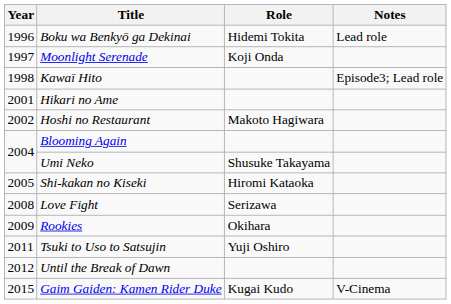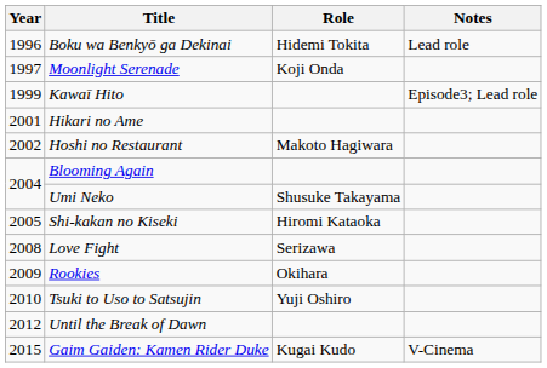Kawaī Hito | Year: 1998 -> 1999
Tsuki to Uso to Satsujin | Year: 2011 -> 2010
